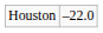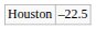Houston | column 2: –22.0 -> –22.5
